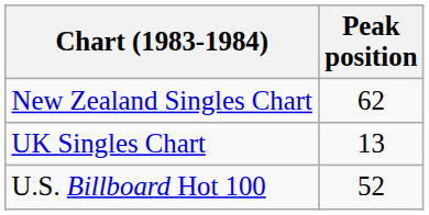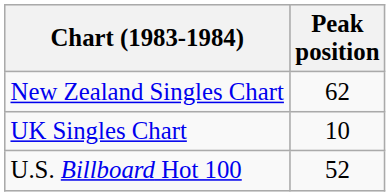UK Singles Chart | Peak position: 13 -> 10
